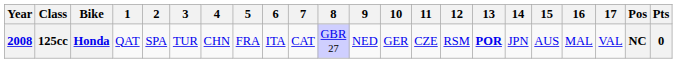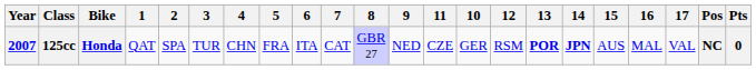columns swapped: 10 <-> 11
125cc | Year: 2008 -> 2007
125cc | 14: normal -> bold
